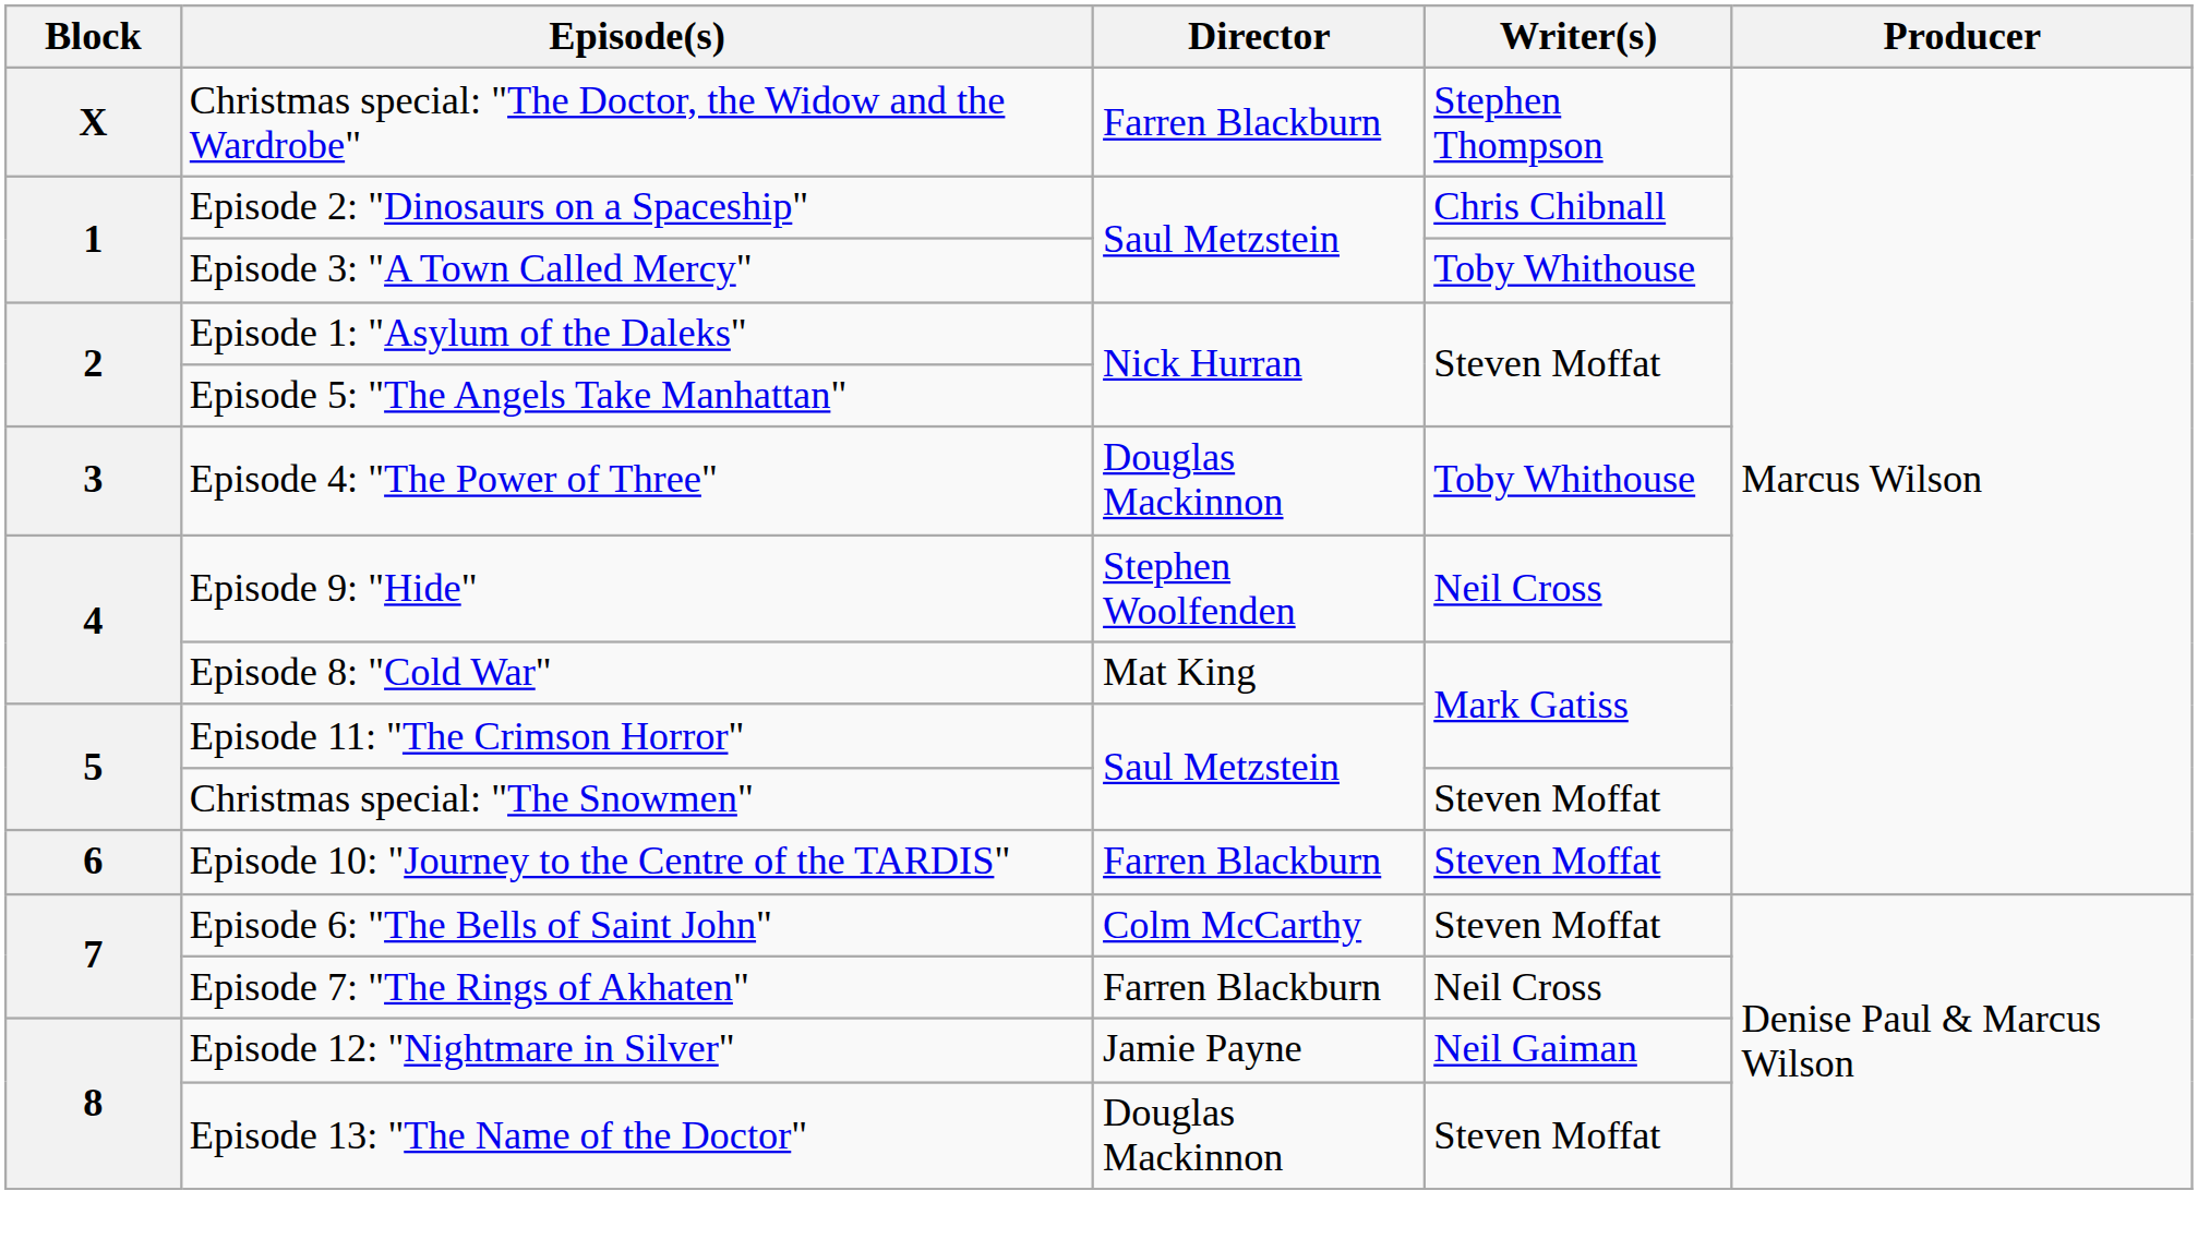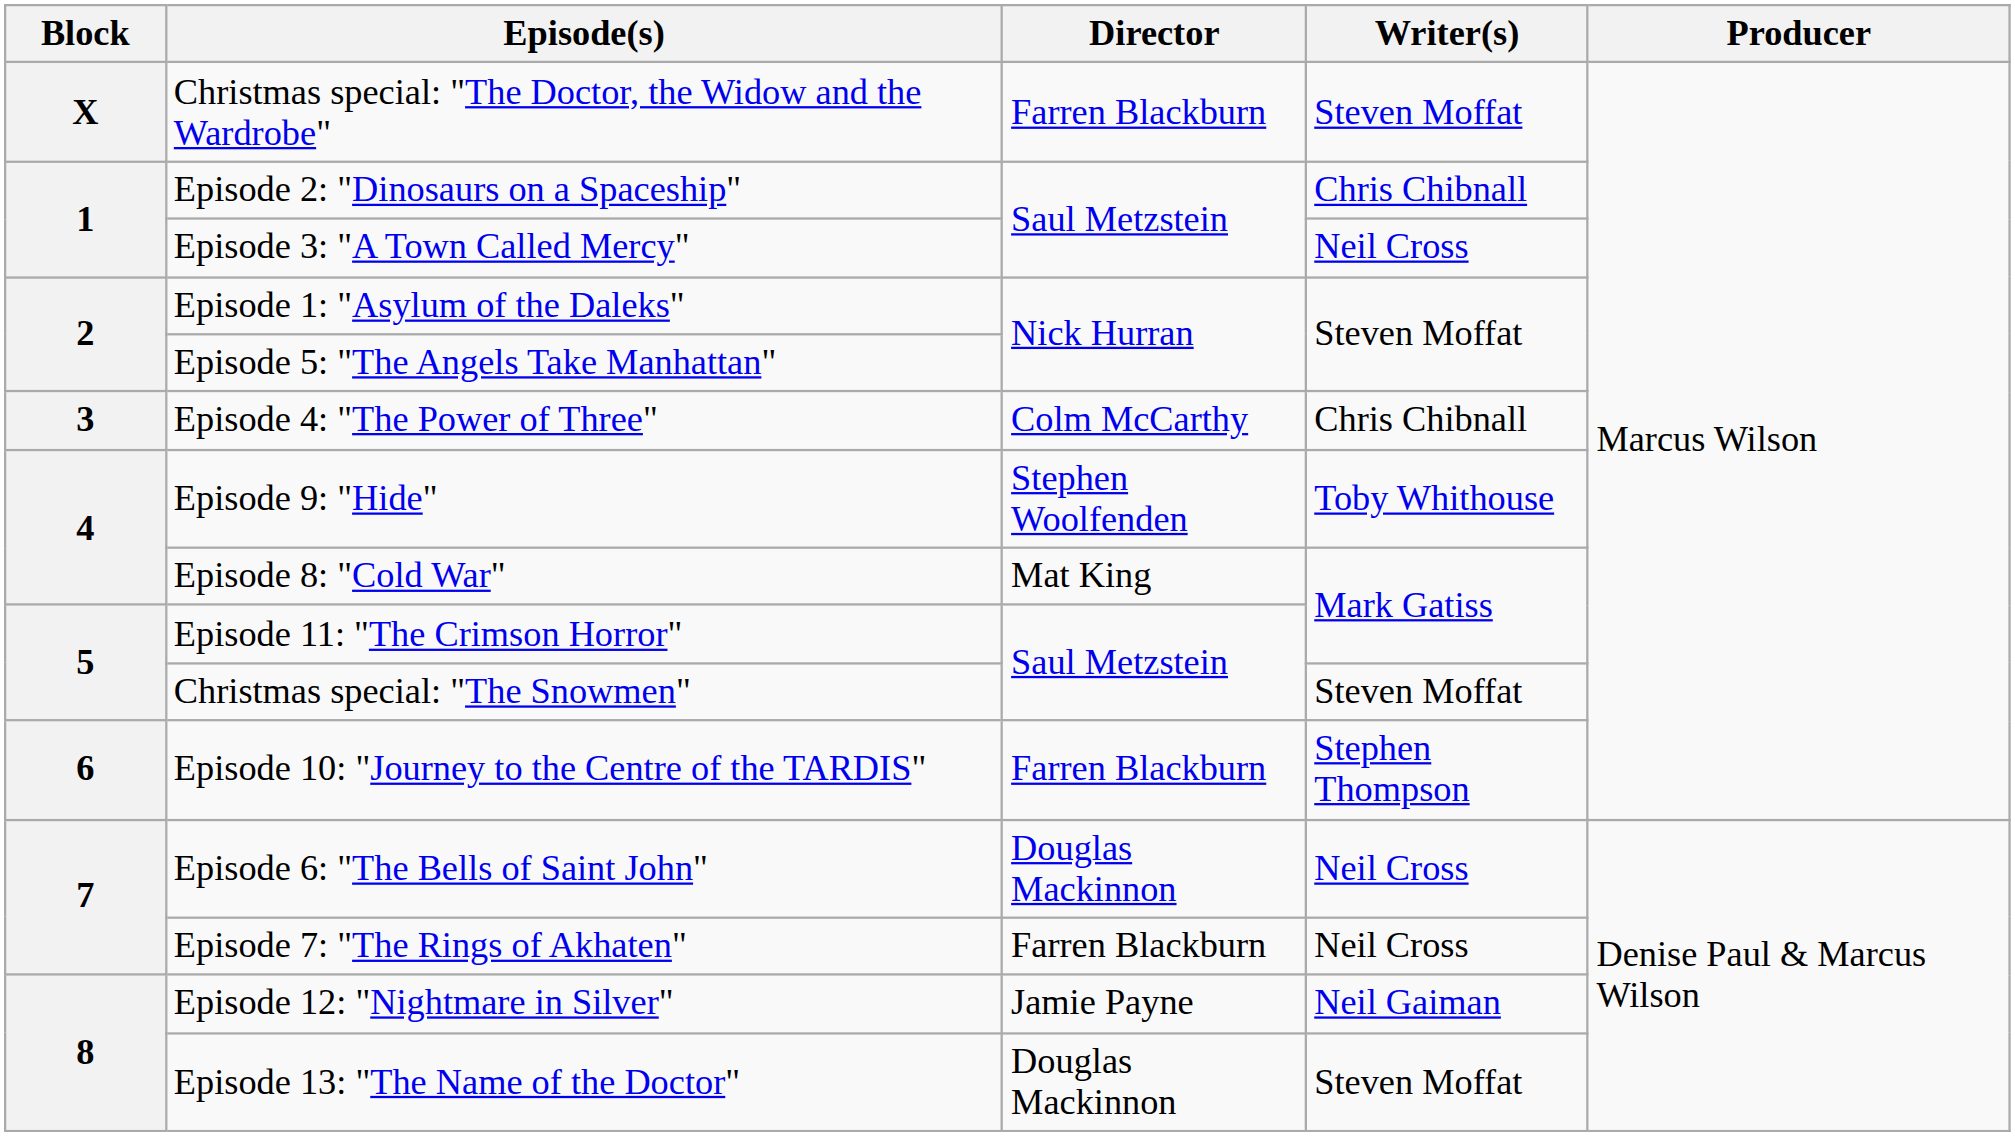Christmas special: "The Doctor, the Widow and the Wardrobe" | Writer(s): Stephen Thompson -> Steven Moffat
Episode 3: "A Town Called Mercy" | Writer(s): Toby Whithouse -> Neil Cross
Episode 4: "The Power of Three" | Director: Douglas Mackinnon -> Colm McCarthy
Episode 4: "The Power of Three" | Writer(s): Toby Whithouse -> Chris Chibnall
Episode 9: "Hide" | Writer(s): Neil Cross -> Toby Whithouse
Episode 10: "Journey to the Centre of the TARDIS" | Writer(s): Steven Moffat -> Stephen Thompson
Episode 6: "The Bells of Saint John" | Director: Colm McCarthy -> Douglas Mackinnon
Episode 6: "The Bells of Saint John" | Writer(s): Steven Moffat -> Neil Cross
